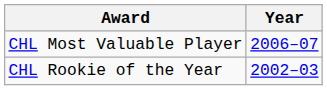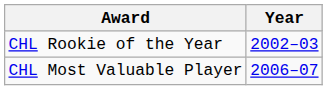rows swapped: CHL Rookie of the Year <-> CHL Most Valuable Player
